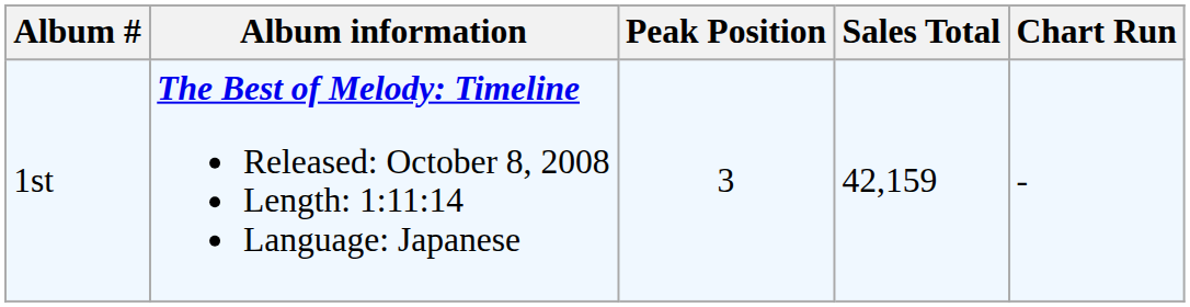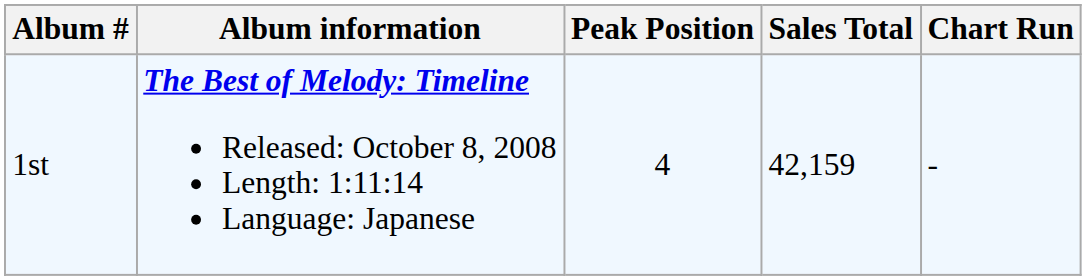1st | Peak Position: 3 -> 4
